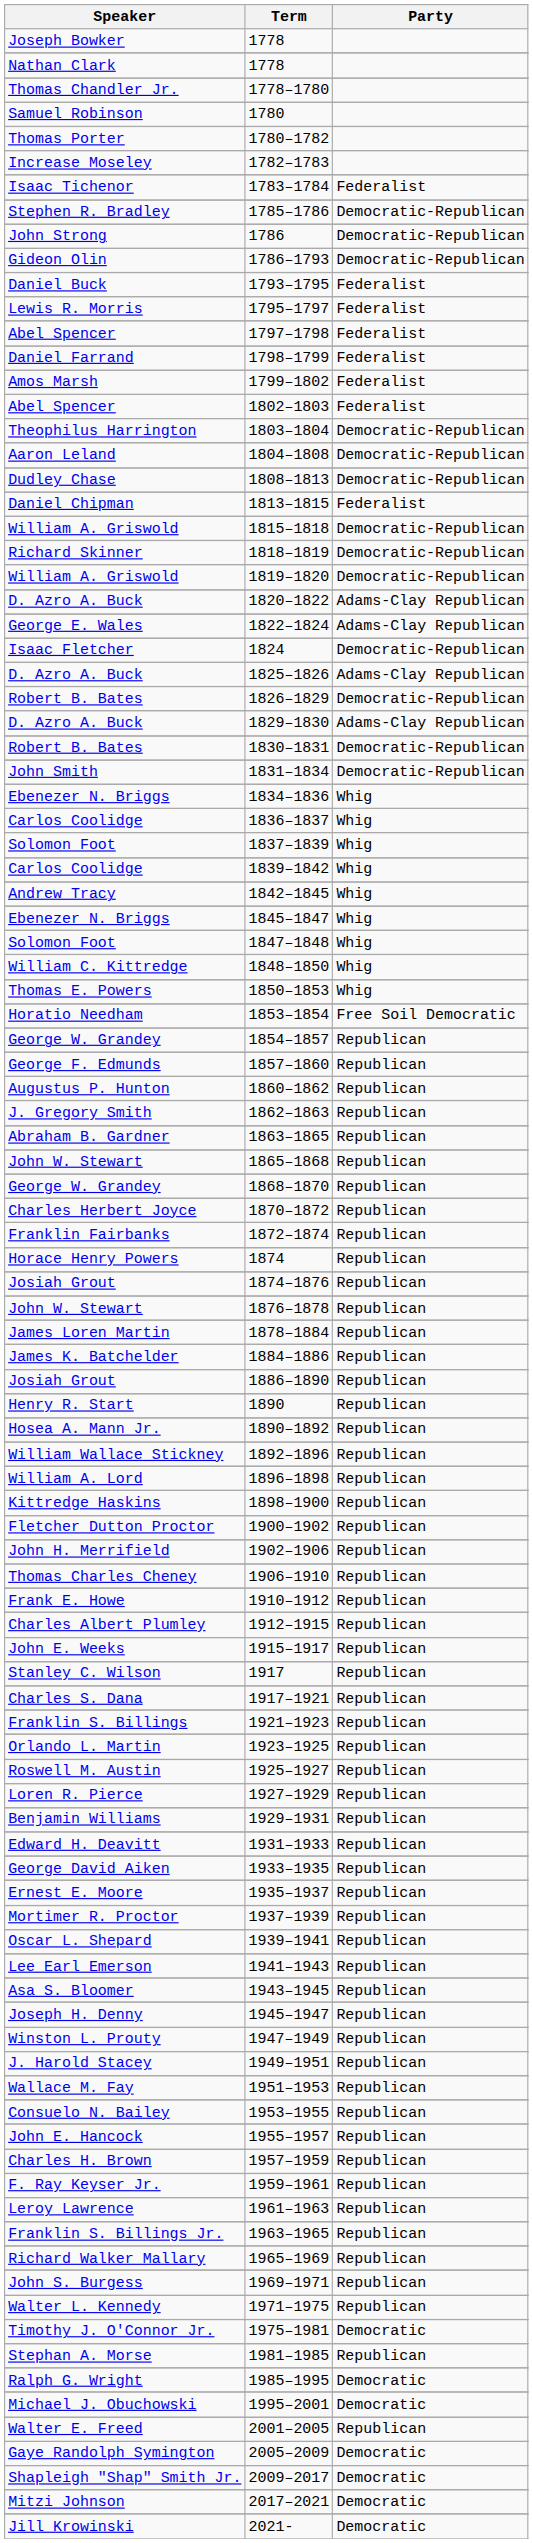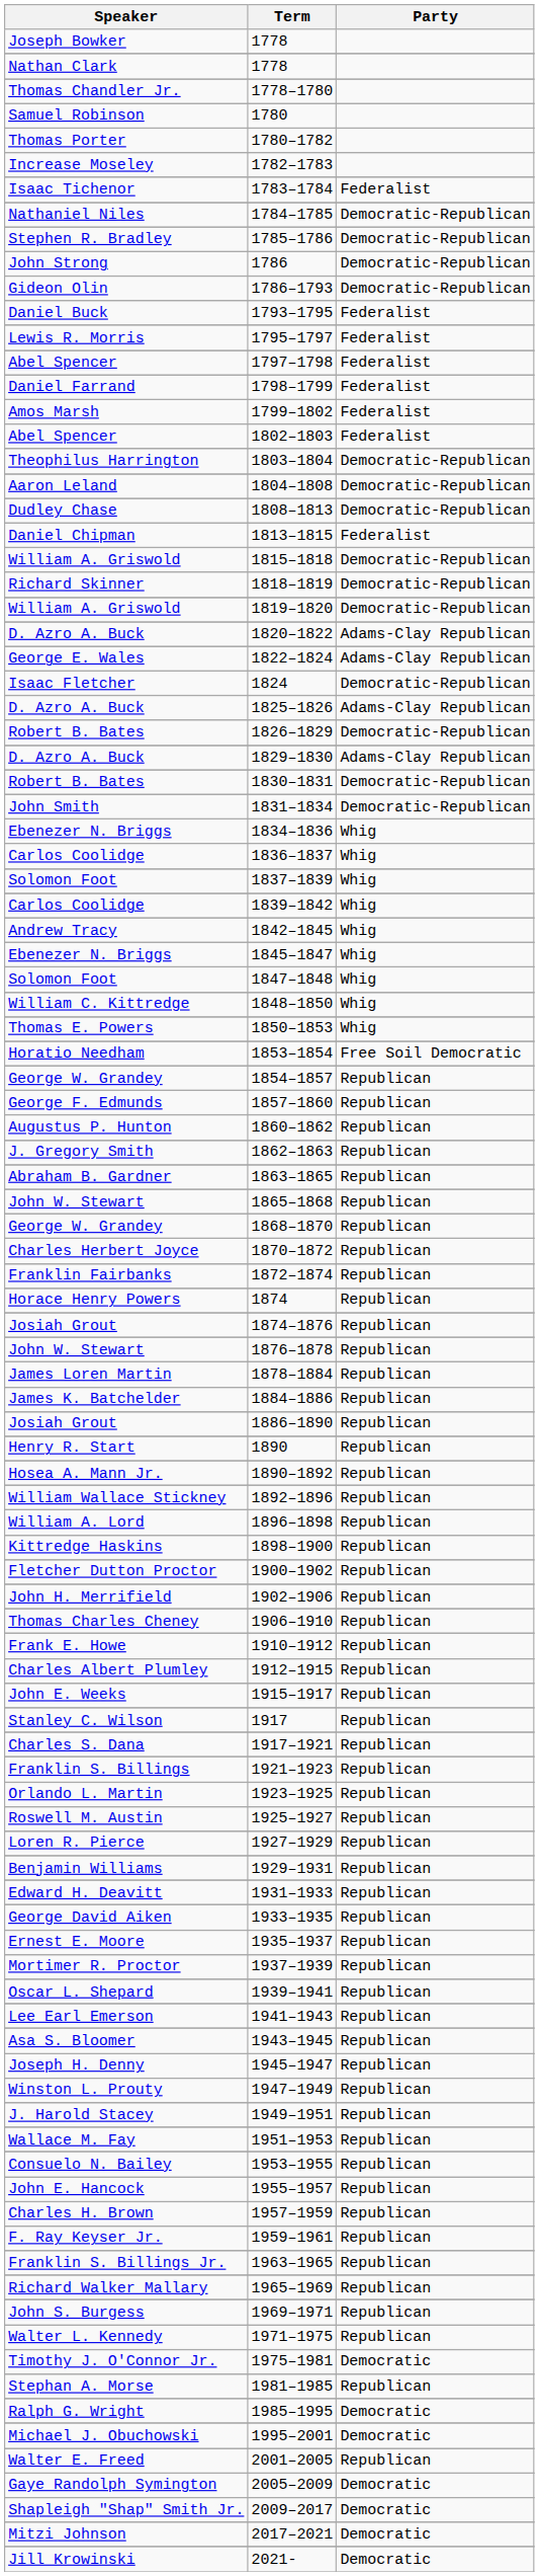+ row: Nathaniel Niles | 1784–1785 | Democratic-Republican
- row: Leroy Lawrence | 1961–1963 | Republican
